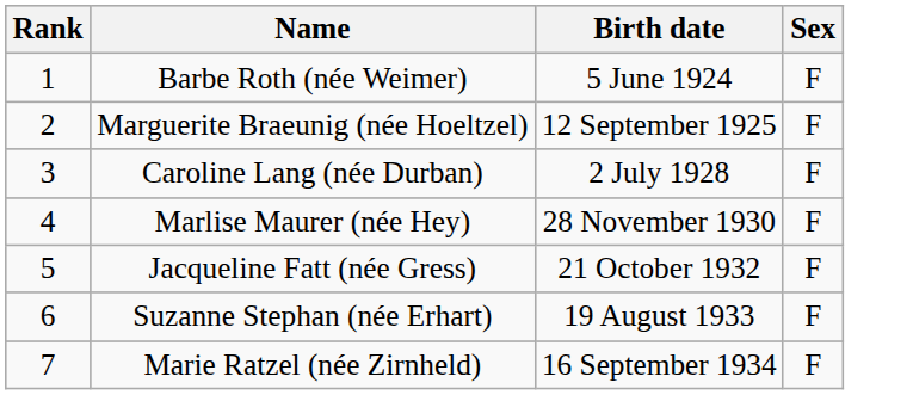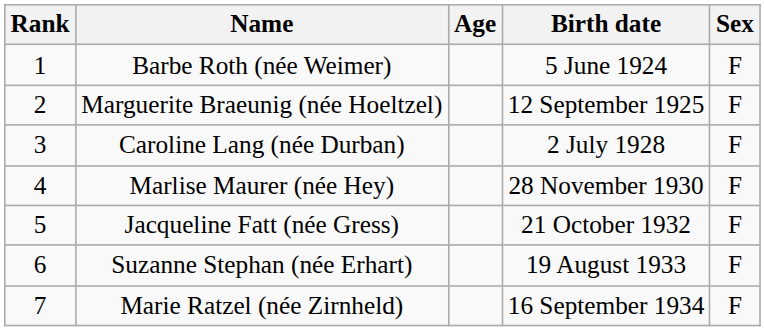+ column: Age
